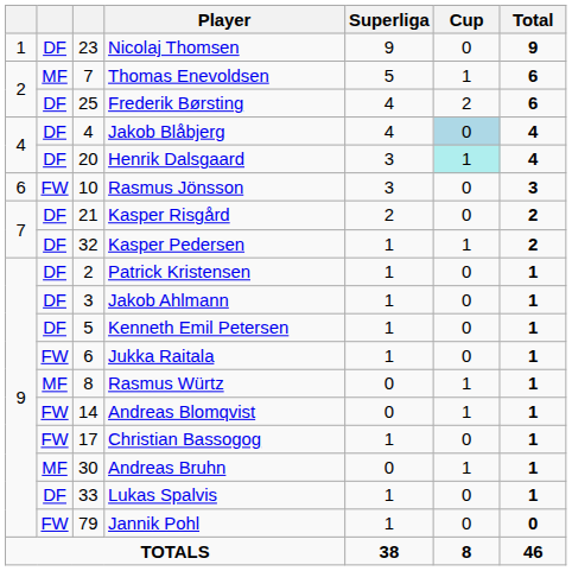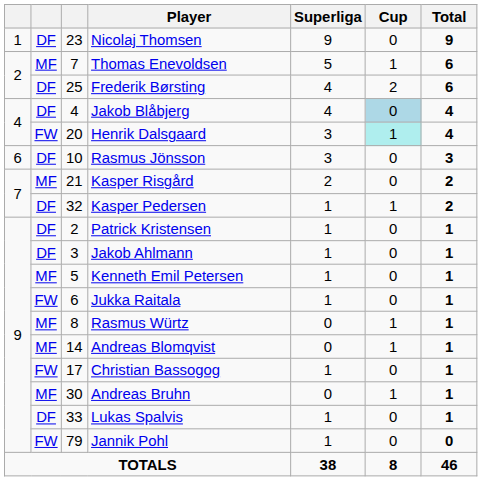Henrik Dalsgaard | column 2: DF -> FW
Rasmus Jönsson | column 2: FW -> DF
Kasper Risgård | column 2: DF -> MF
Kenneth Emil Petersen | column 2: DF -> MF
Andreas Blomqvist | column 2: FW -> MF
